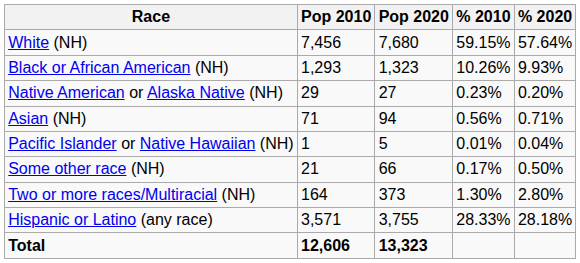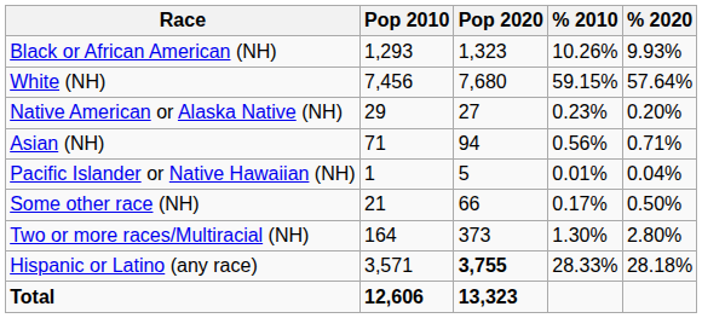rows swapped: White (NH) <-> Black or African American (NH)
Hispanic or Latino (any race) | Pop 2020: normal -> bold
